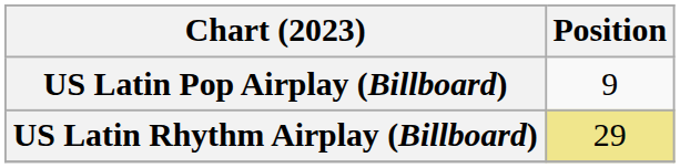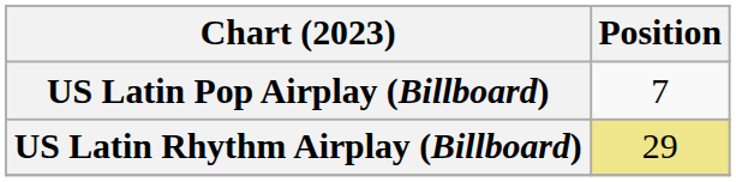US Latin Pop Airplay (Billboard) | Position: 9 -> 7
